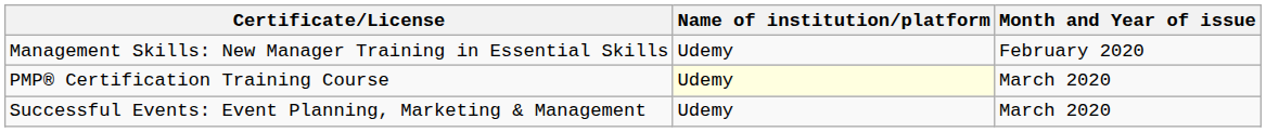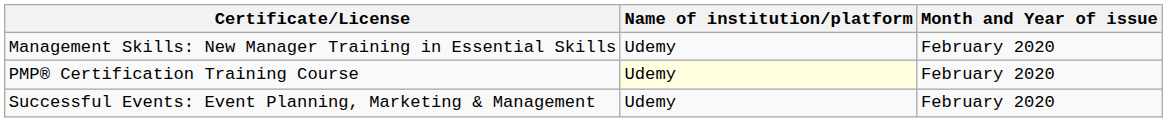PMP® Certification Training Course | Month and Year of issue: March 2020 -> February 2020
Successful Events: Event Planning, Marketing & Management | Month and Year of issue: March 2020 -> February 2020
